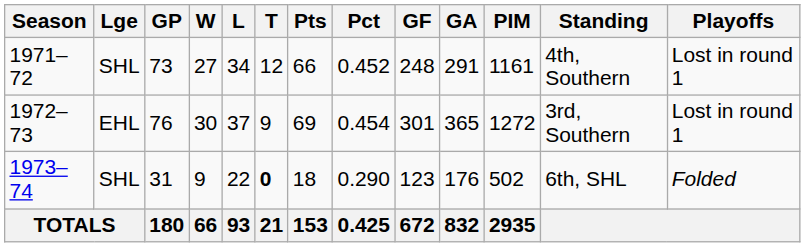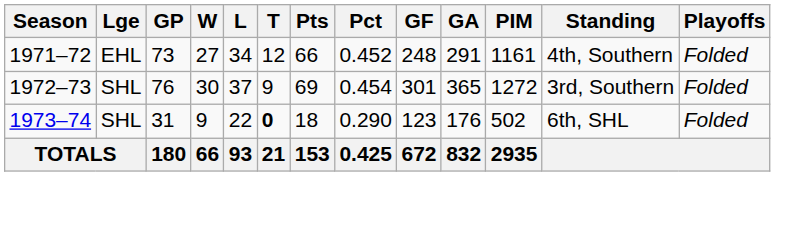1971–72 | Lge: SHL -> EHL
1971–72 | Playoffs: Lost in round 1 -> Folded
1972–73 | Lge: EHL -> SHL
1972–73 | Playoffs: Lost in round 1 -> Folded
